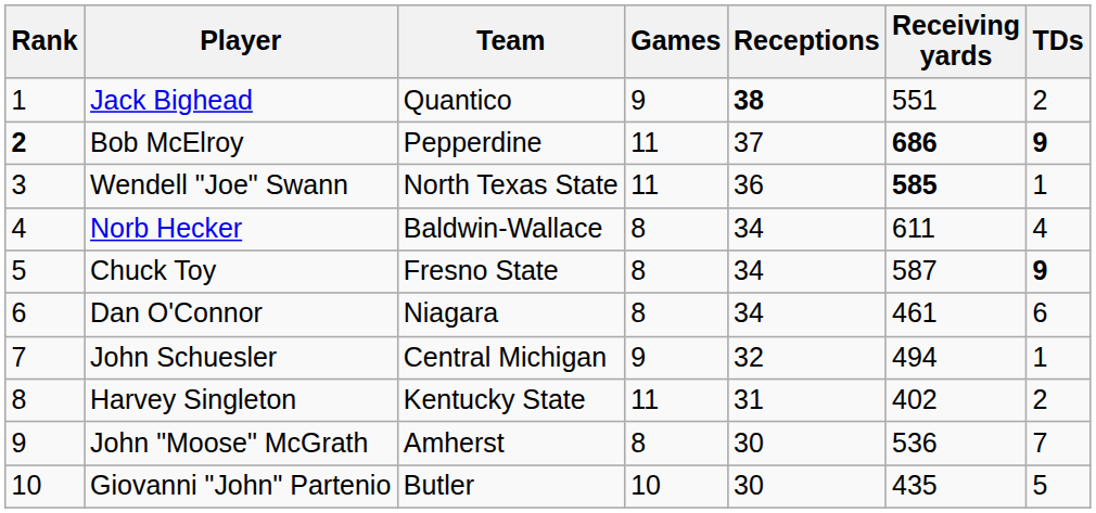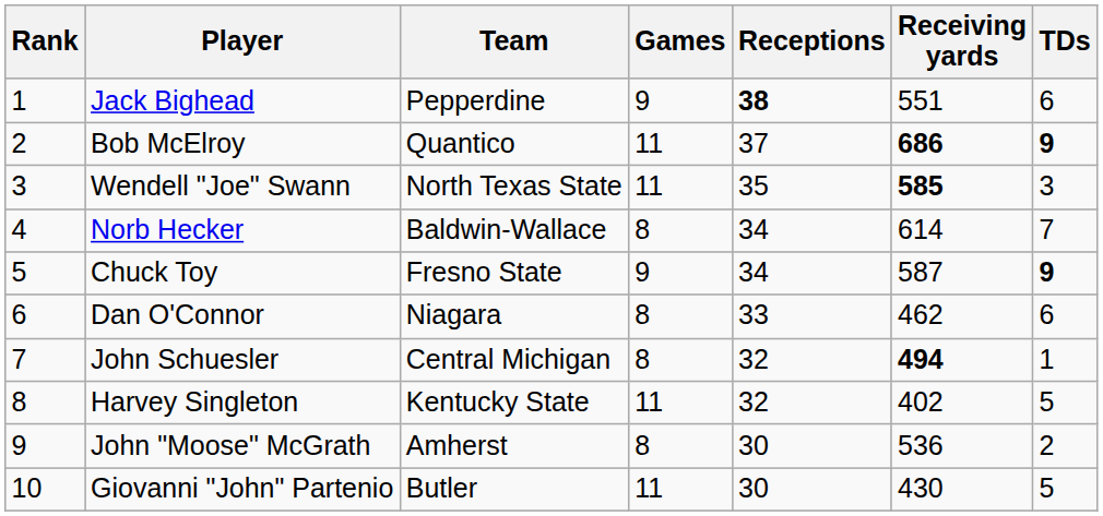Jack Bighead | Team: Quantico -> Pepperdine
Jack Bighead | TDs: 2 -> 6
Bob McElroy | Rank: bold -> normal
Bob McElroy | Team: Pepperdine -> Quantico
Wendell "Joe" Swann | Receptions: 36 -> 35
Wendell "Joe" Swann | TDs: 1 -> 3
Norb Hecker | Receiving yards: 611 -> 614
Norb Hecker | TDs: 4 -> 7
Chuck Toy | Games: 8 -> 9
Dan O'Connor | Receptions: 34 -> 33
Dan O'Connor | Receiving yards: 461 -> 462
John Schuesler | Games: 9 -> 8
John Schuesler | Receiving yards: normal -> bold
Harvey Singleton | Receptions: 31 -> 32
Harvey Singleton | TDs: 2 -> 5
John "Moose" McGrath | TDs: 7 -> 2
Giovanni "John" Partenio | Games: 10 -> 11
Giovanni "John" Partenio | Receiving yards: 435 -> 430
